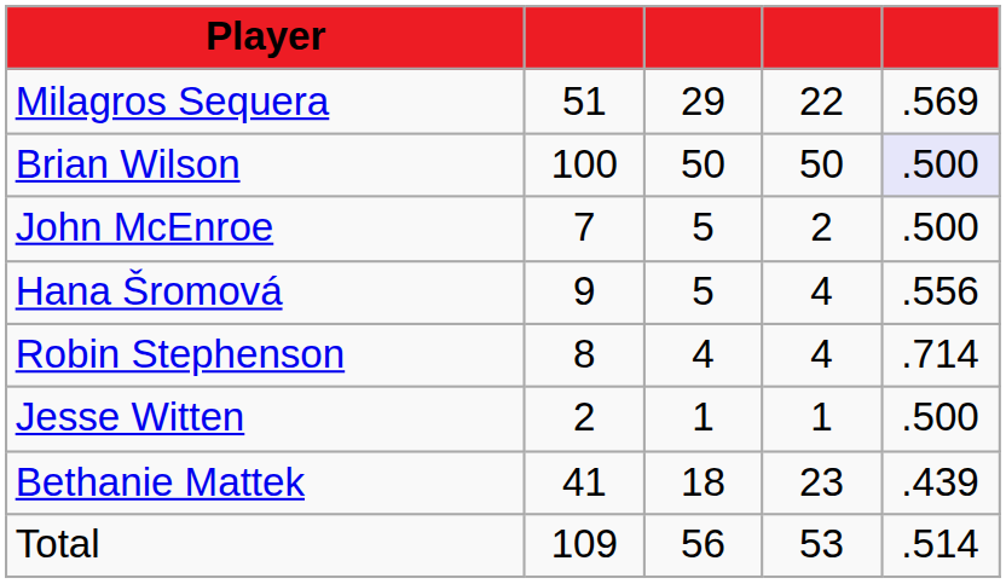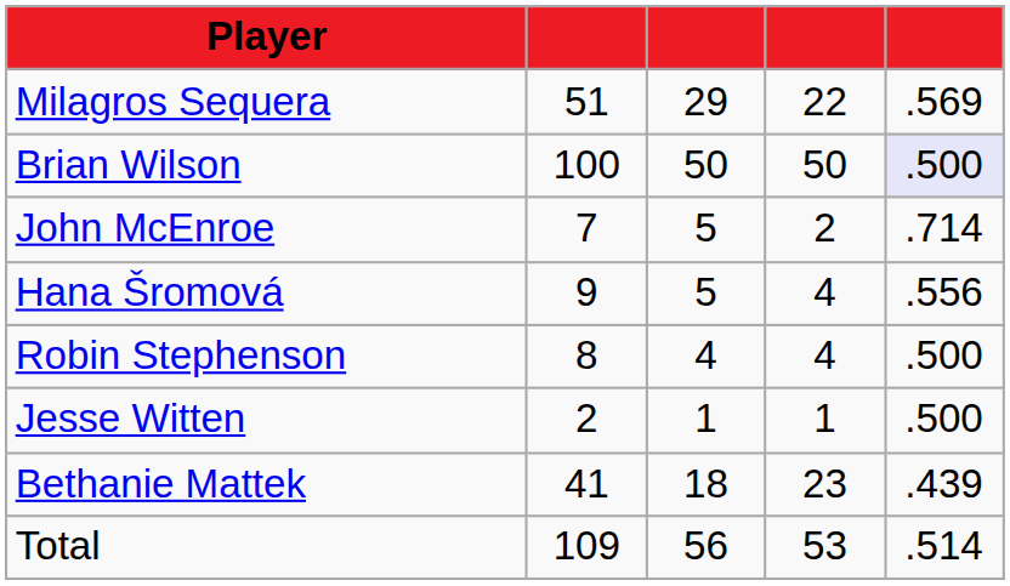John McEnroe | column 5: .500 -> .714
Robin Stephenson | column 5: .714 -> .500
